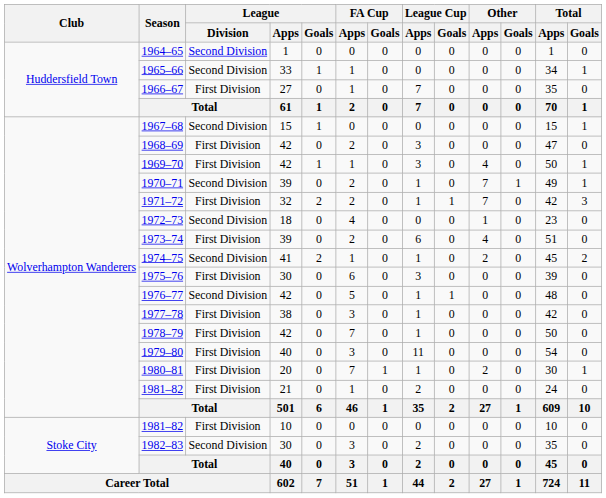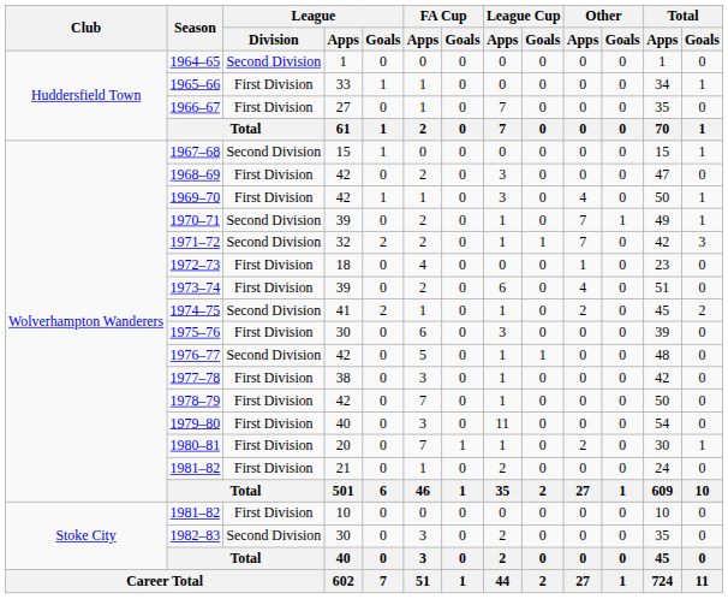1965–66 | League / Division: Second Division -> First Division
1971–72 | League / Division: First Division -> Second Division
1972–73 | League / Division: Second Division -> First Division
